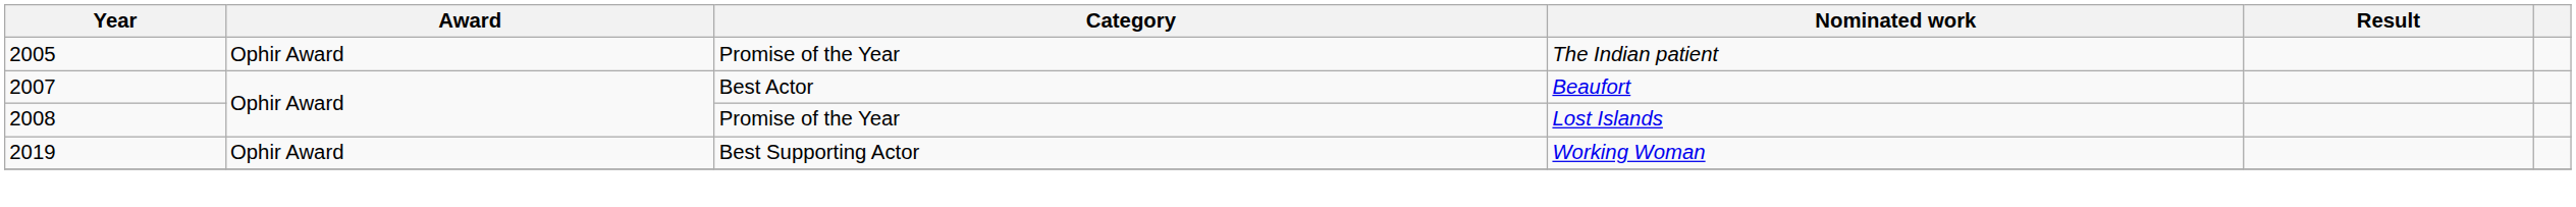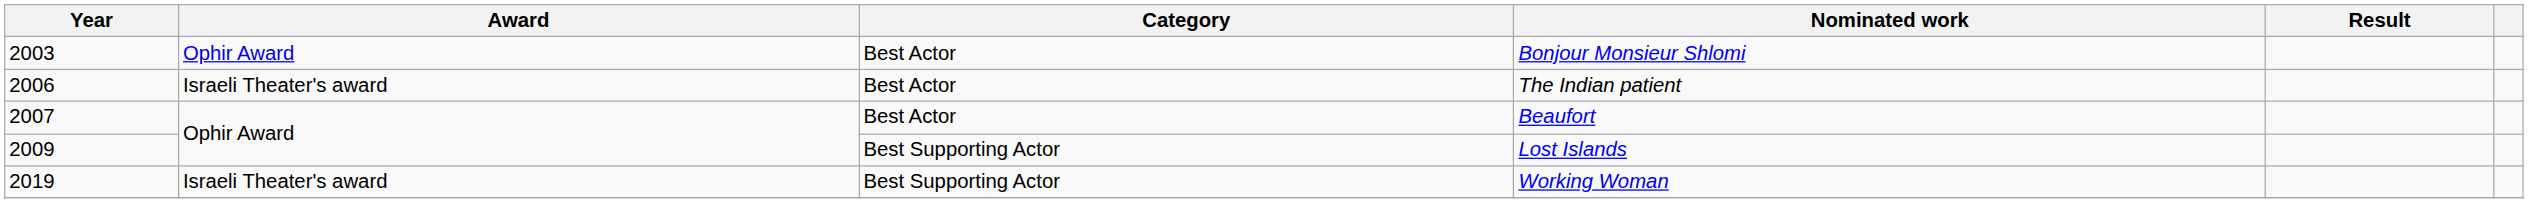+ row: 2003 | Ophir Award | Best Actor | Bonjour Monsieur Shlomi
The Indian patient | Year: 2005 -> 2006
The Indian patient | Award: Ophir Award -> Israeli Theater's award
The Indian patient | Category: Promise of the Year -> Best Actor
Lost Islands | Year: 2008 -> 2009
Lost Islands | Category: Promise of the Year -> Best Supporting Actor
Working Woman | Award: Ophir Award -> Israeli Theater's award
